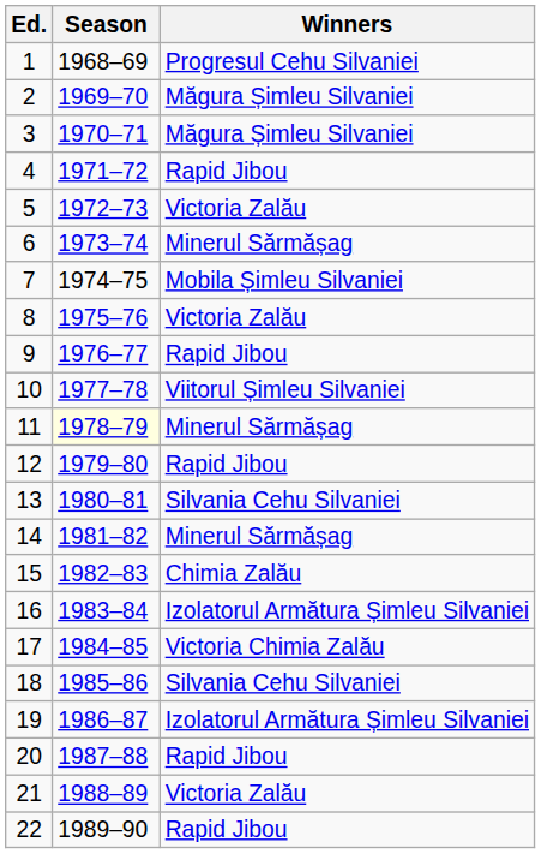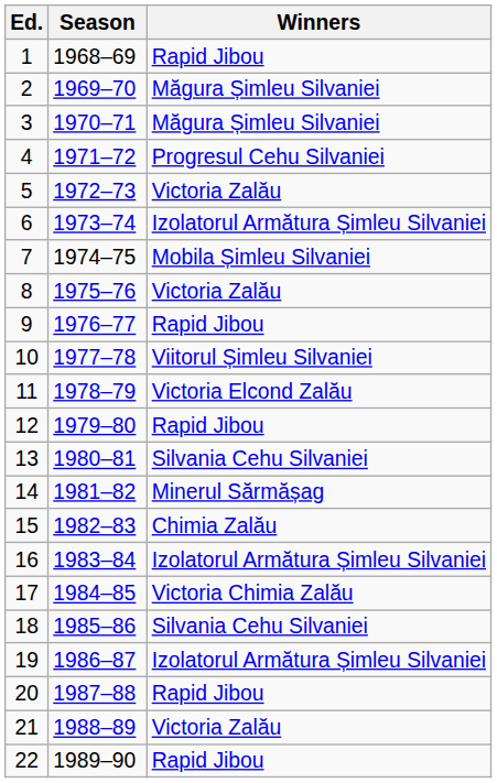1 | Winners: Progresul Cehu Silvaniei -> Rapid Jibou
4 | Winners: Rapid Jibou -> Progresul Cehu Silvaniei
6 | Winners: Minerul Sărmășag -> Izolatorul Armătura Șimleu Silvaniei
11 | Season: lightyellow background -> no background
11 | Winners: Minerul Sărmășag -> Victoria Elcond Zalău
